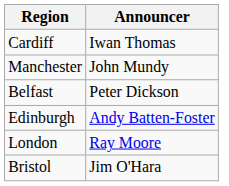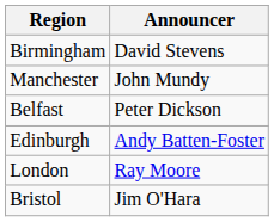+ row: Birmingham | David Stevens
- row: Cardiff | Iwan Thomas
